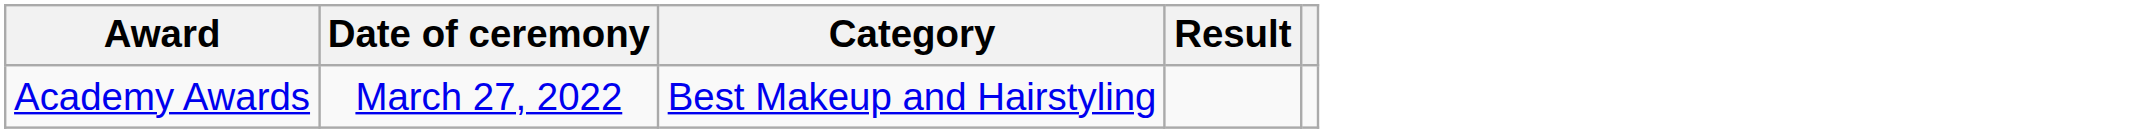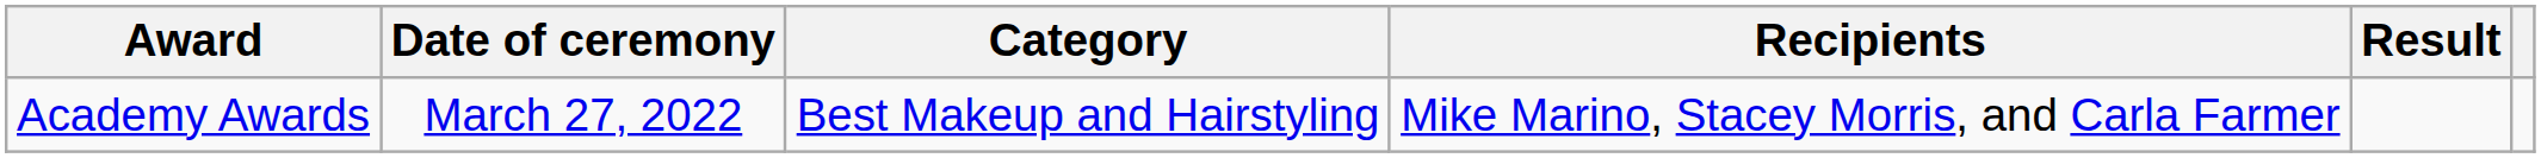+ column: Recipients | Mike Marino, Stacey Morris, and Carla Farmer
